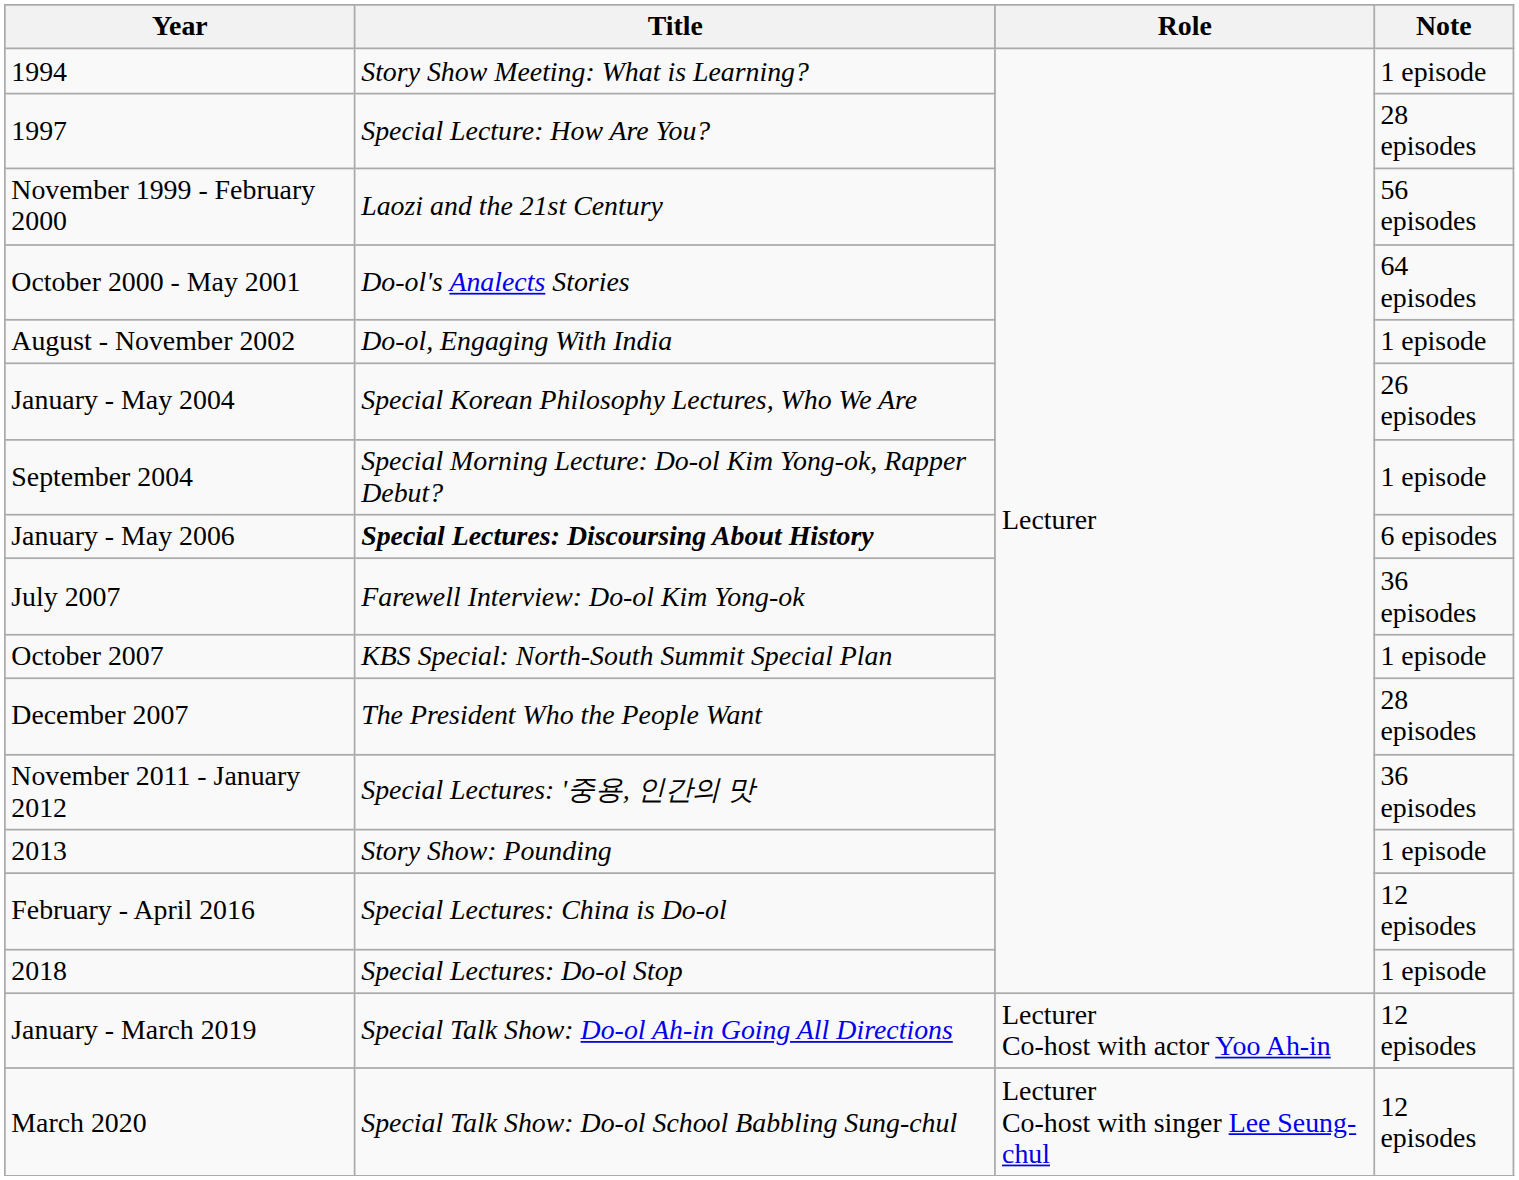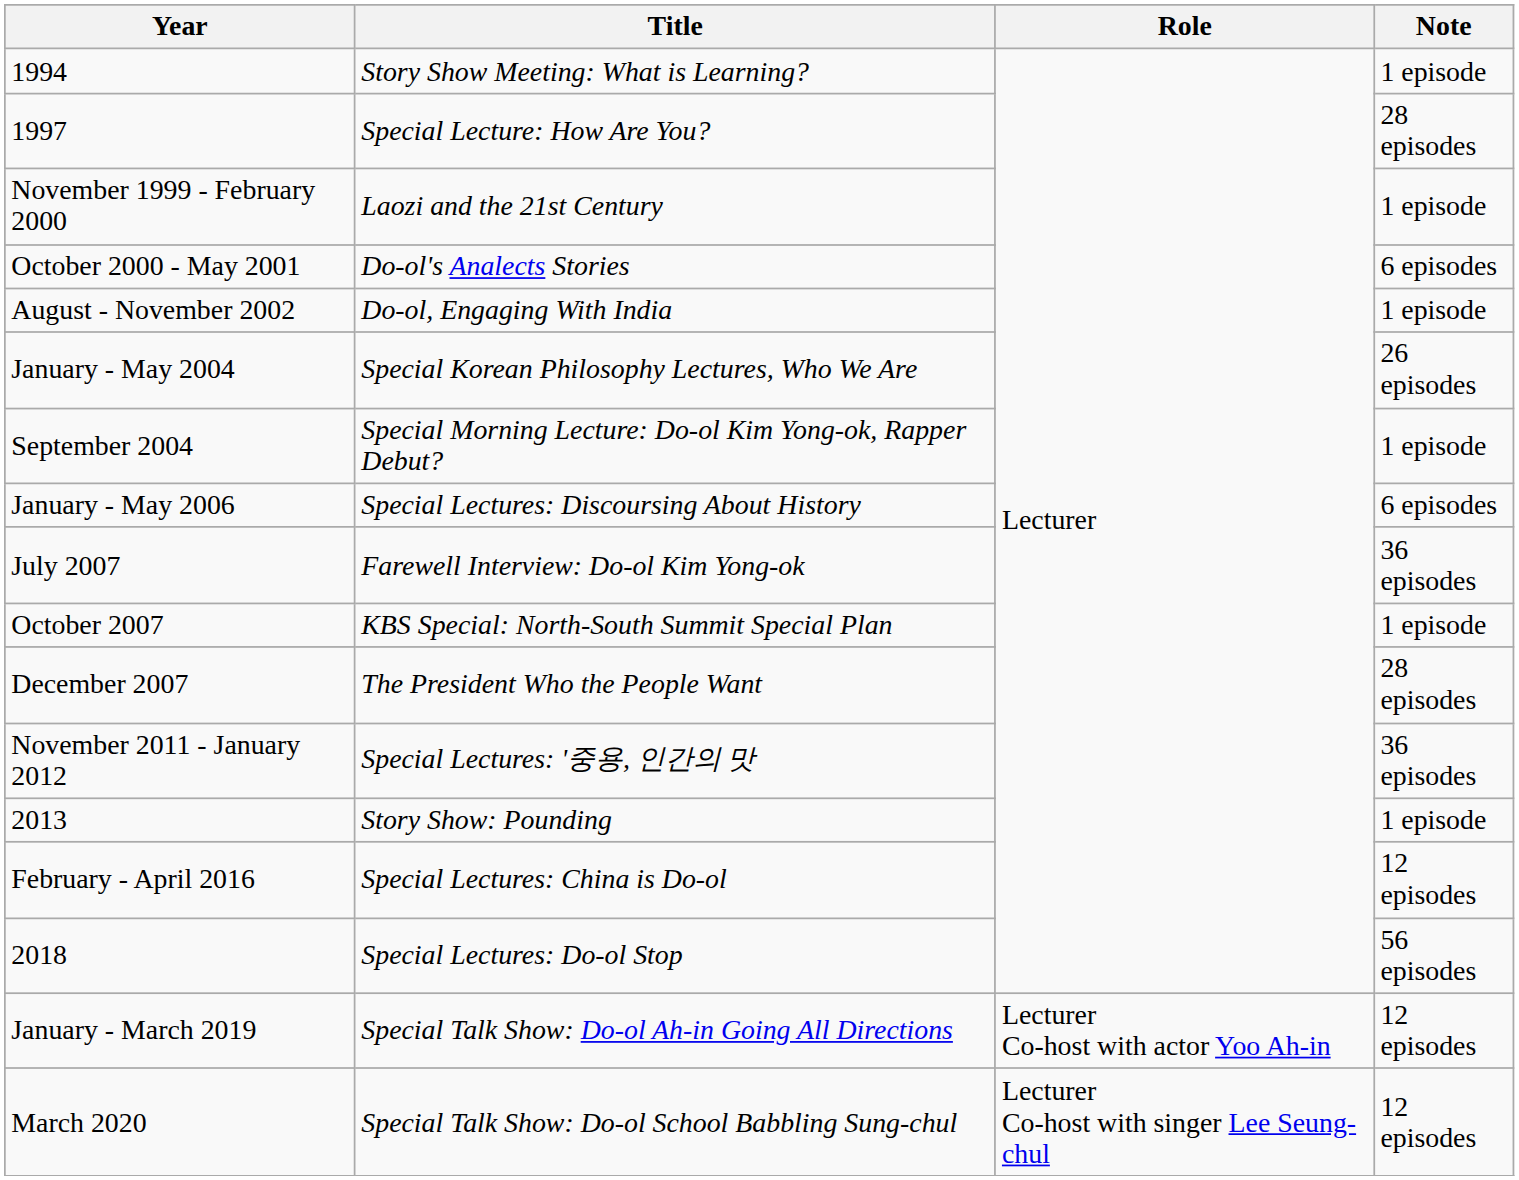November 1999 - February 2000 | Note: 56 episodes -> 1 episode
October 2000 - May 2001 | Note: 64 episodes -> 6 episodes
January - May 2006 | Title: bold -> normal
2018 | Note: 1 episode -> 56 episodes
